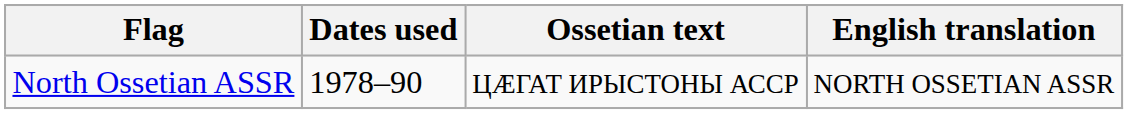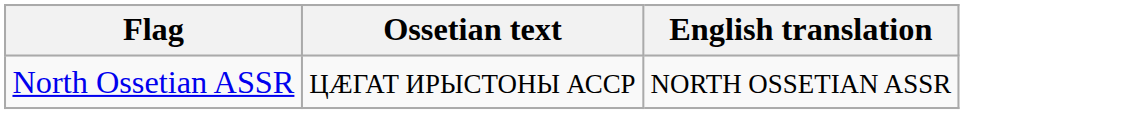- column: Dates used | 1978–90
